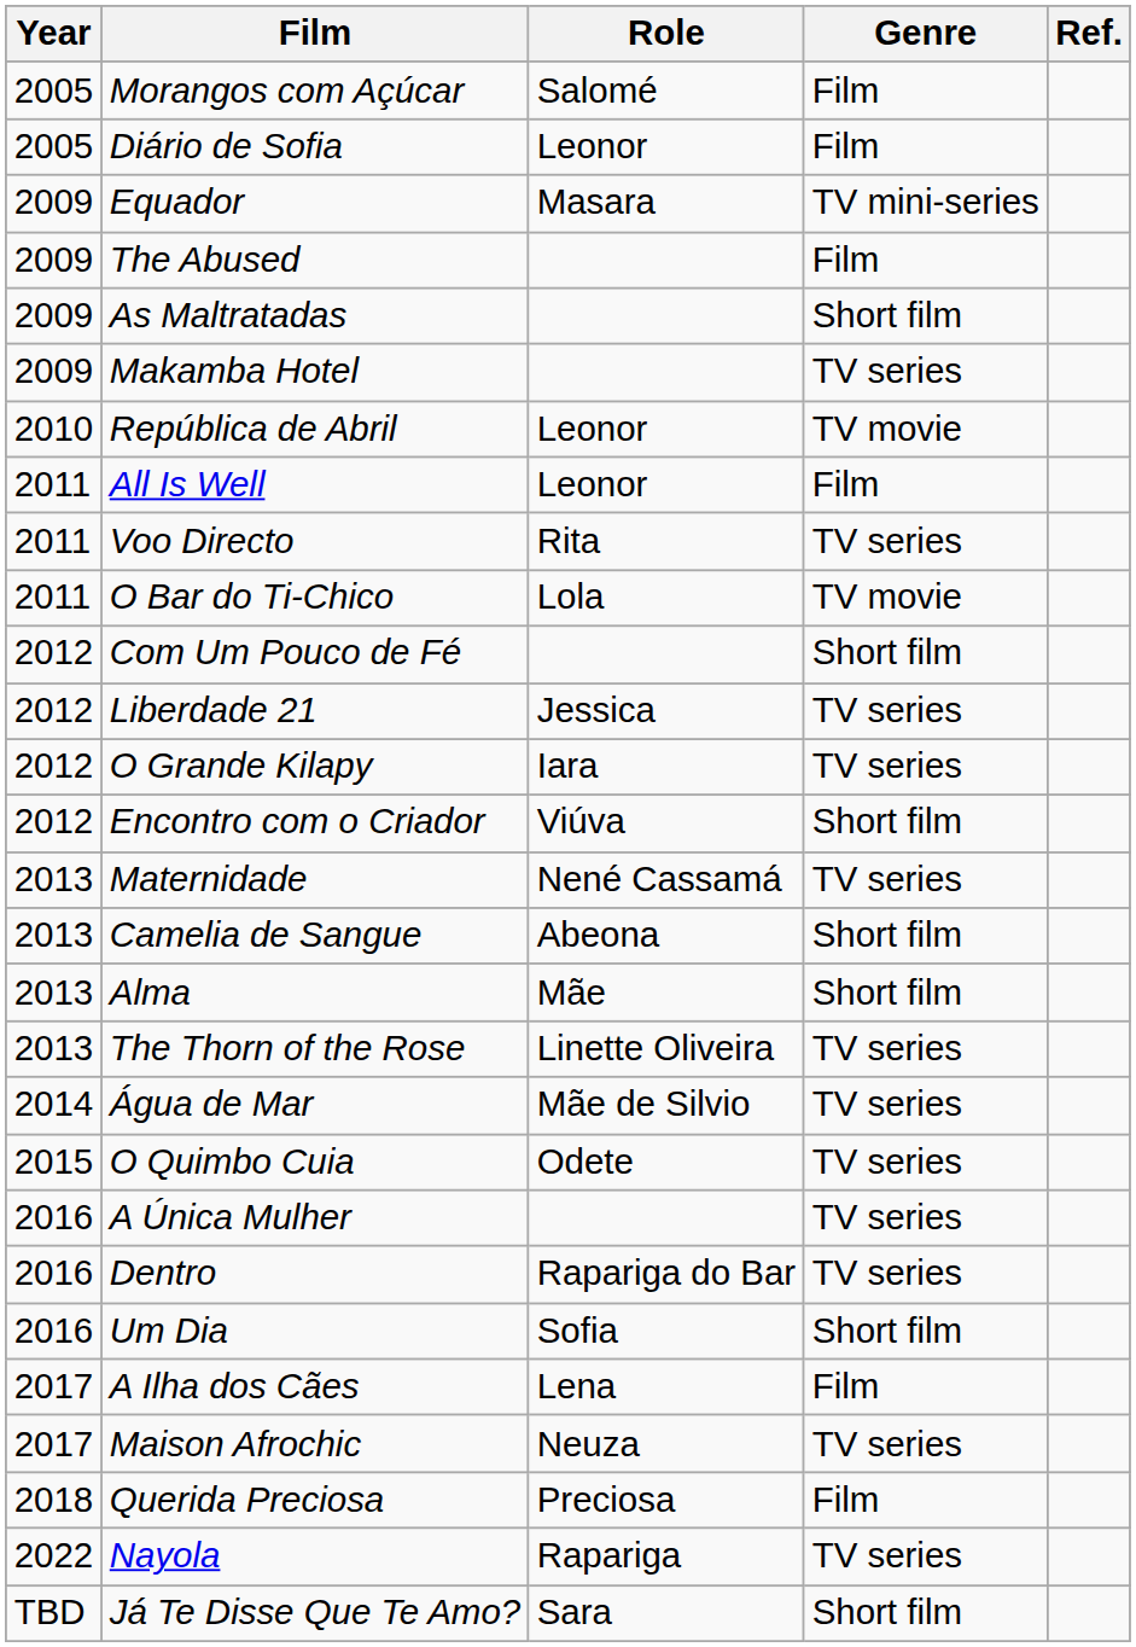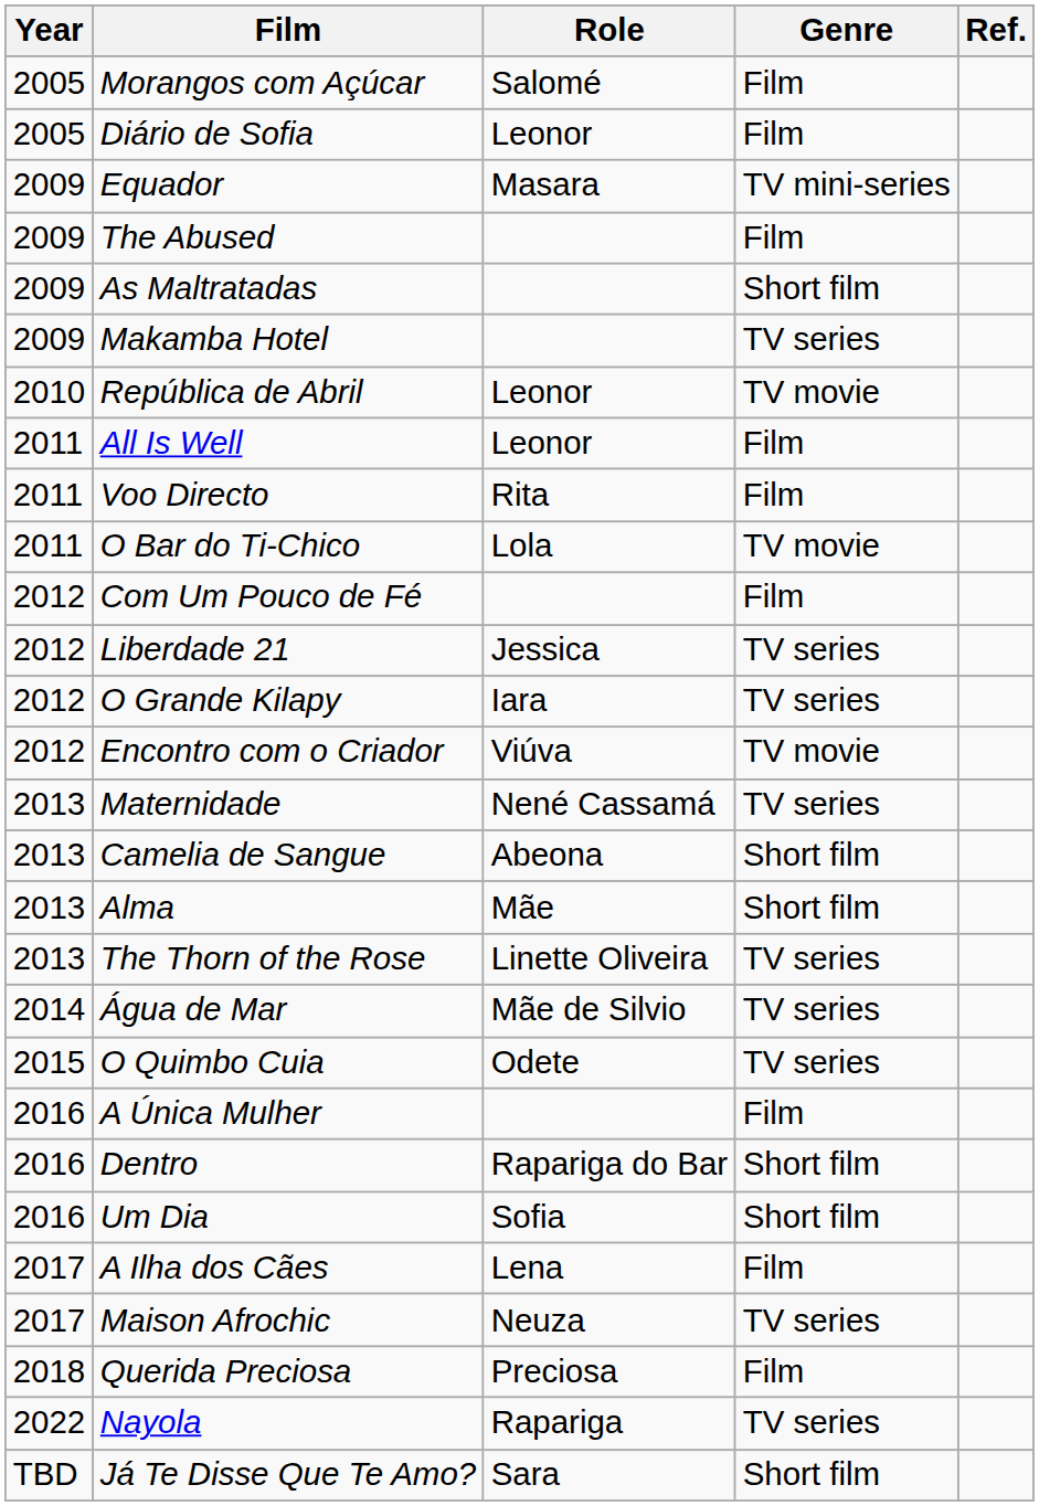Voo Directo | Genre: TV series -> Film
Com Um Pouco de Fé | Genre: Short film -> Film
Encontro com o Criador | Genre: Short film -> TV movie
A Única Mulher | Genre: TV series -> Film
Dentro | Genre: TV series -> Short film
